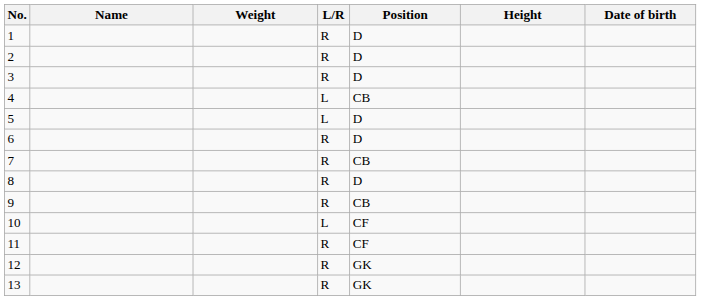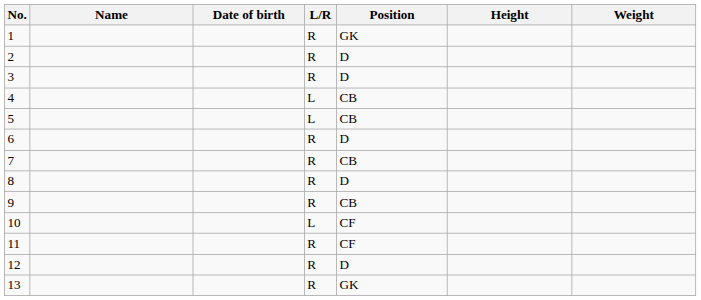columns swapped: Date of birth <-> Weight
1 | Position: D -> GK
5 | Position: D -> CB
12 | Position: GK -> D
